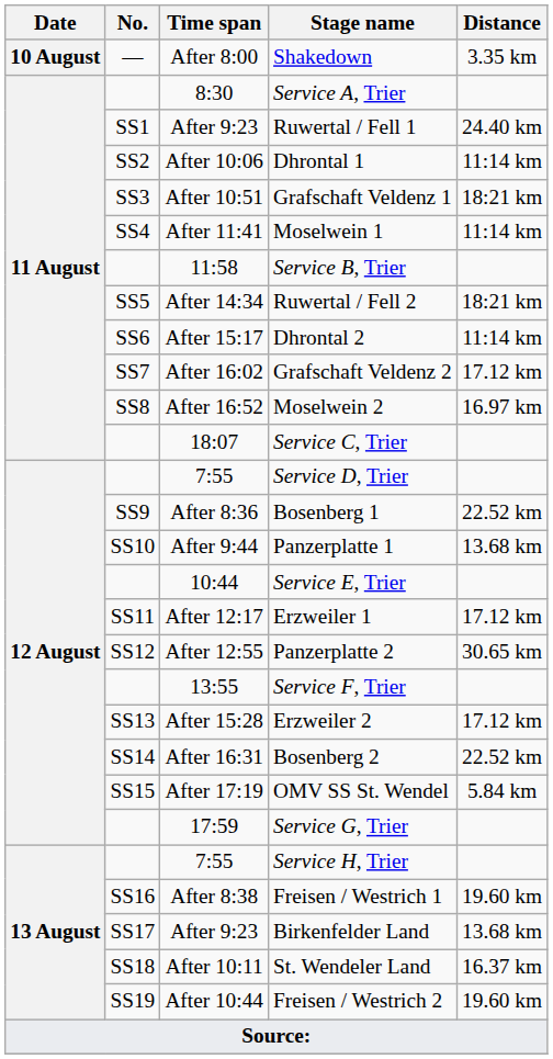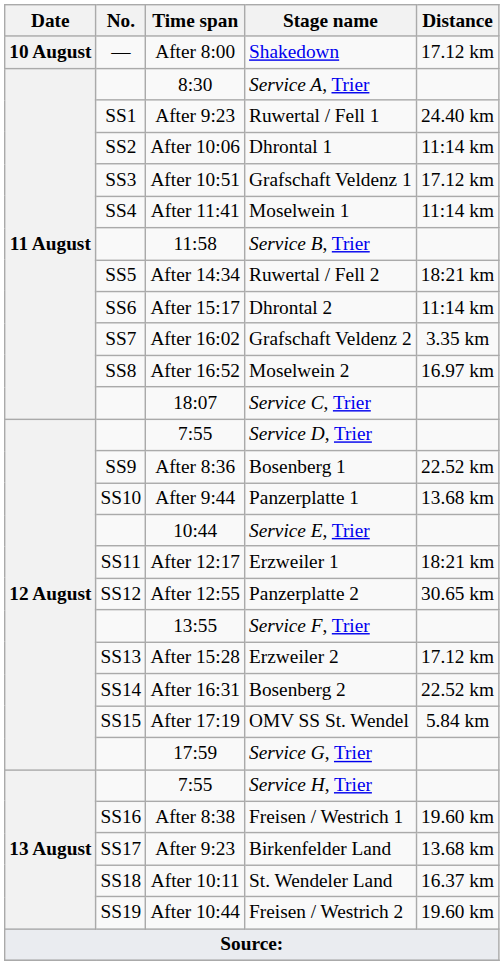Shakedown | Distance: 3.35 km -> 17.12 km
Grafschaft Veldenz 1 | Distance: 18:21 km -> 17.12 km
Grafschaft Veldenz 2 | Distance: 17.12 km -> 3.35 km
Erzweiler 1 | Distance: 17.12 km -> 18:21 km
